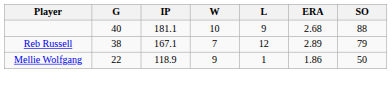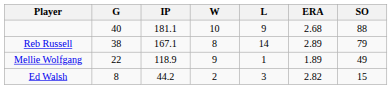Reb Russell | W: 7 -> 8
Reb Russell | L: 12 -> 14
Mellie Wolfgang | ERA: 1.86 -> 1.89
Mellie Wolfgang | SO: 50 -> 49
+ row: Ed Walsh | 8 | 44.2 | 2 | 3 | 2.82 | 15
